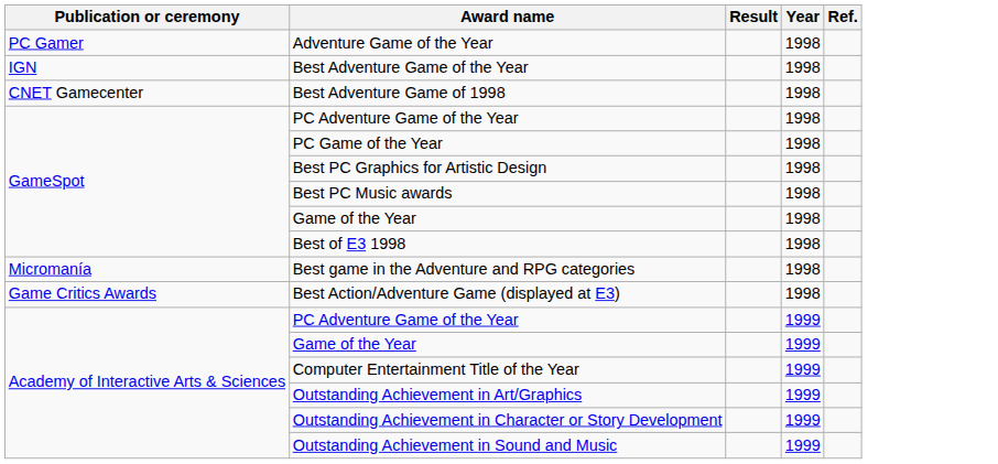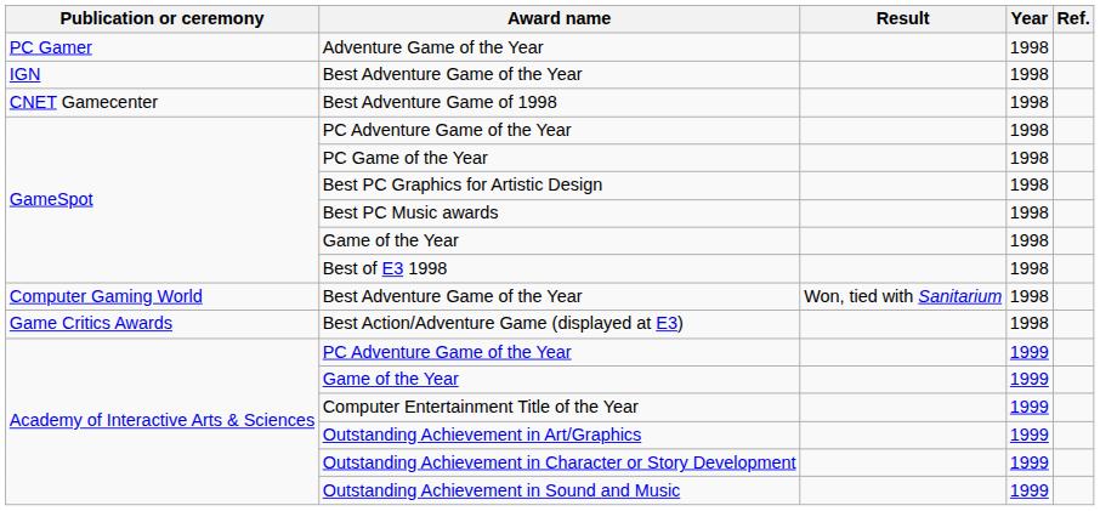+ row: Computer Gaming World | Best Adventure Game of the Year | Won, tied with Sanitarium | 1998
- row: Micromanía | Best game in the Adventure and RPG categories | 1998
